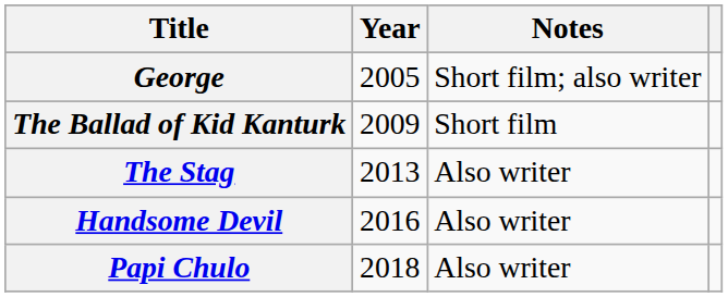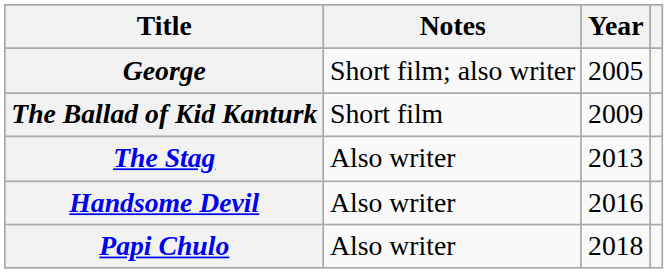columns swapped: Year <-> Notes
